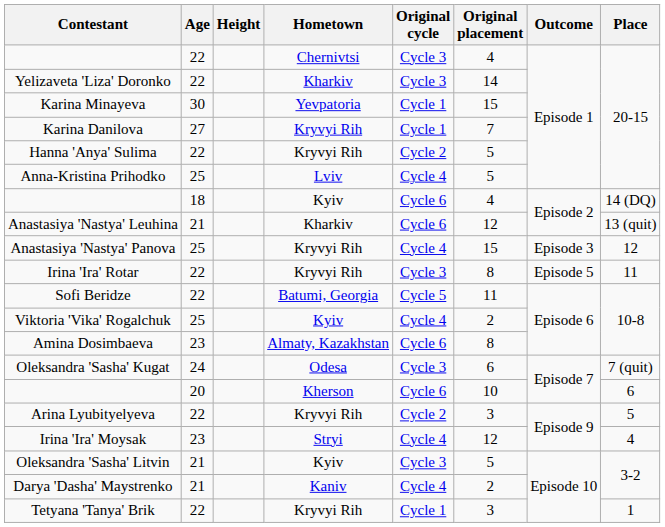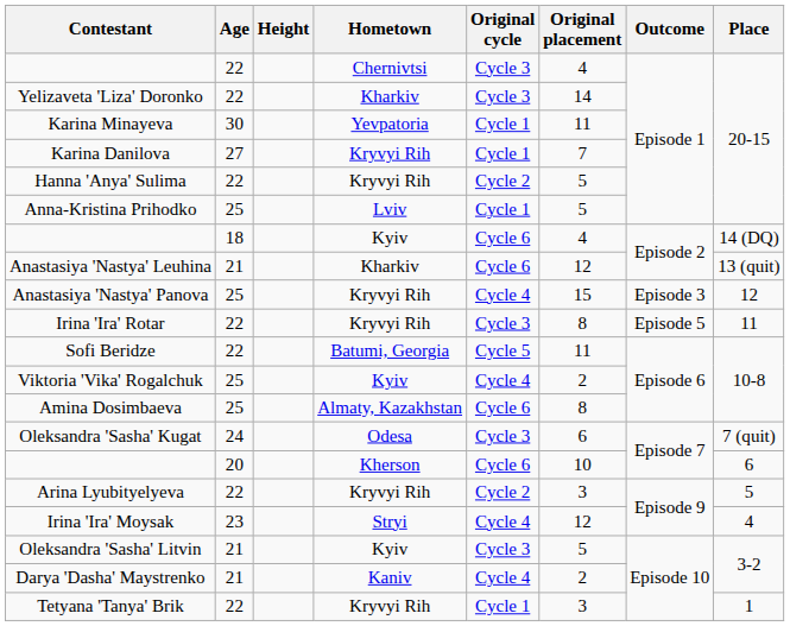Karina Minayeva | Original placement: 15 -> 11
Anna-Kristina Prihodko | Original cycle: Cycle 4 -> Cycle 1
Amina Dosimbaeva | Age: 23 -> 25
